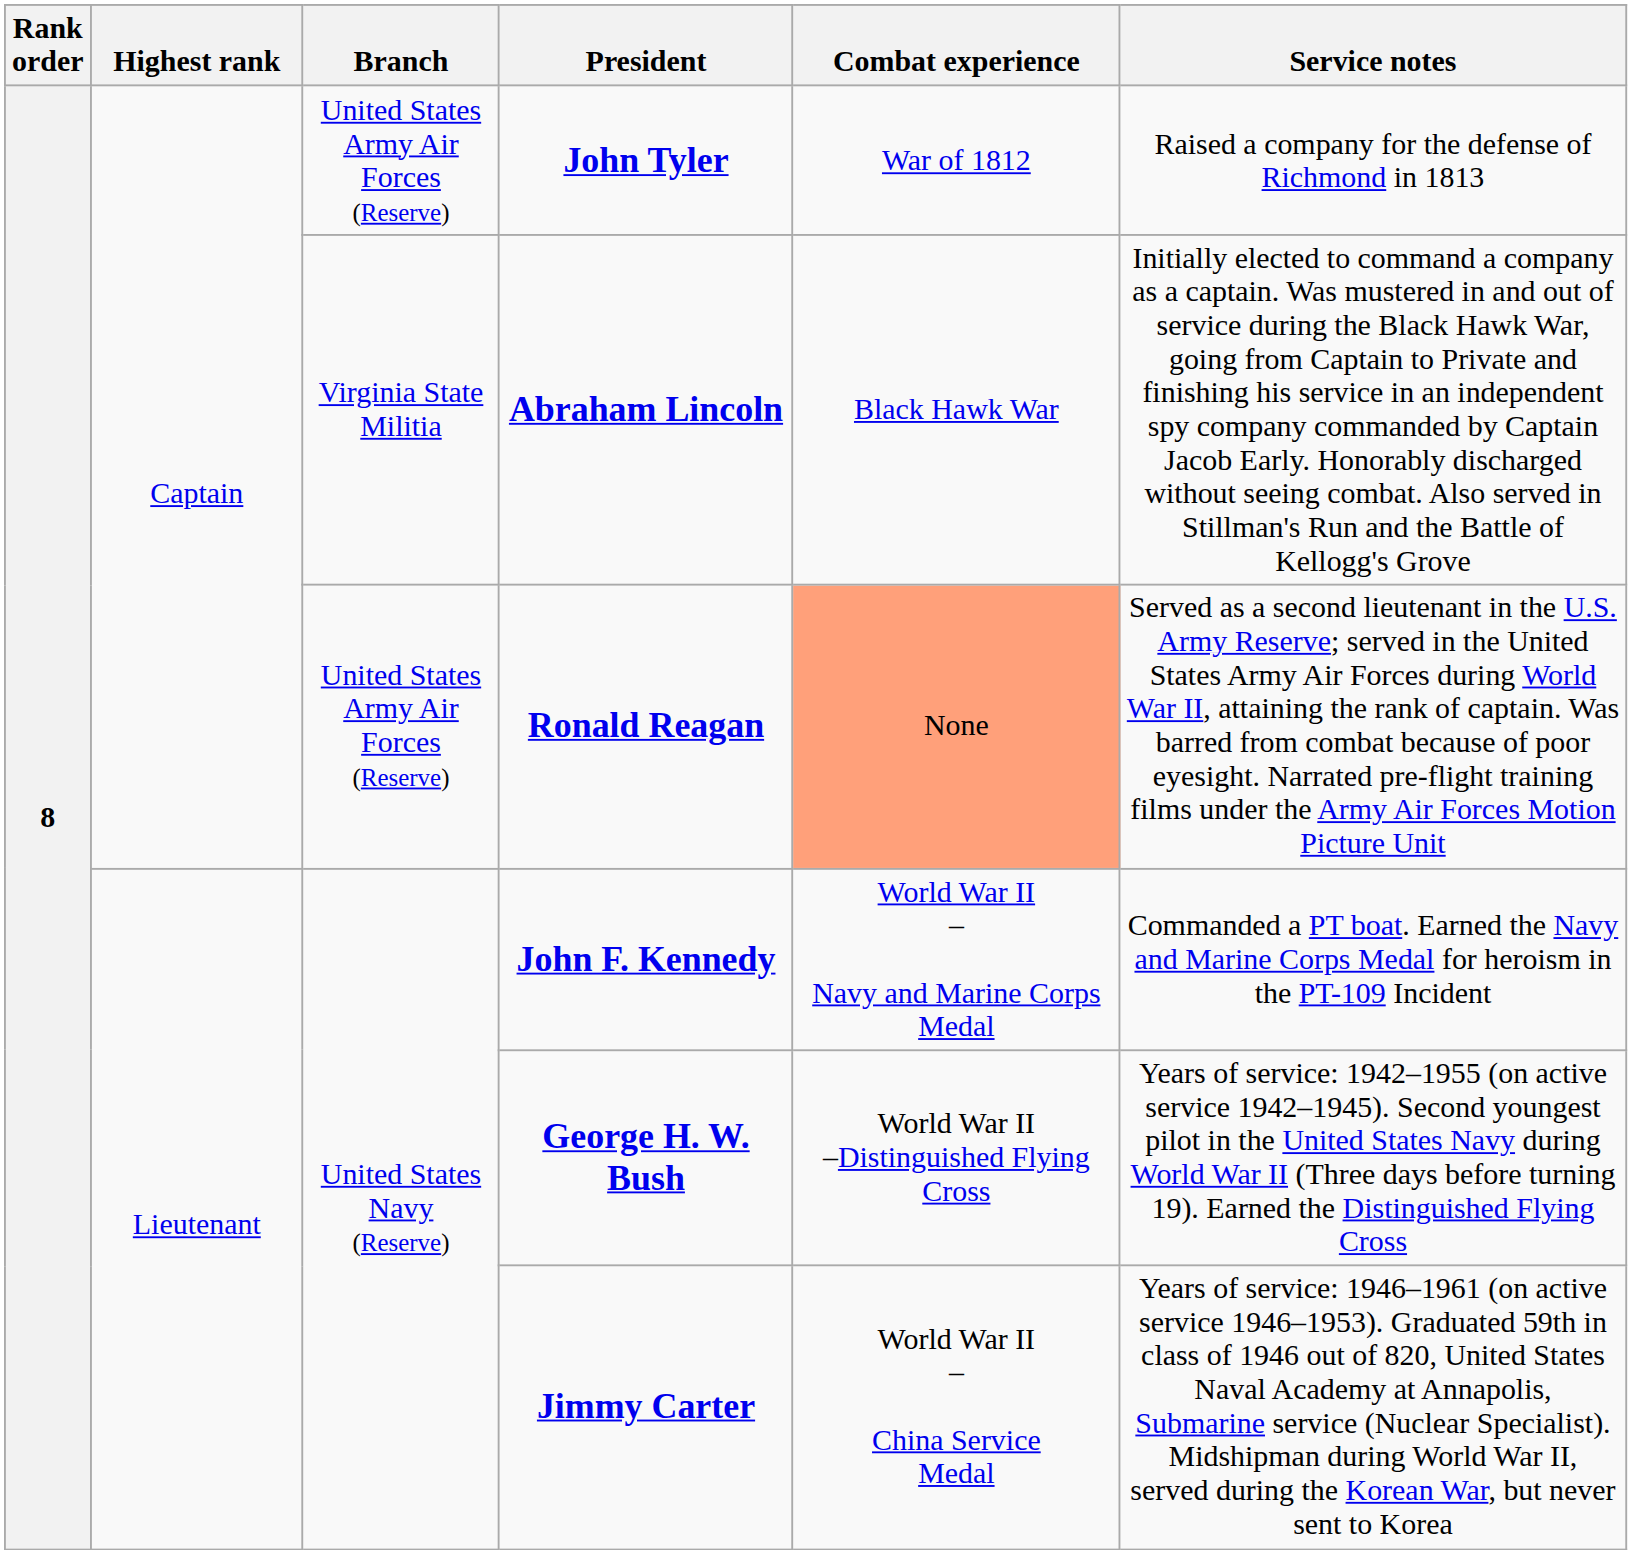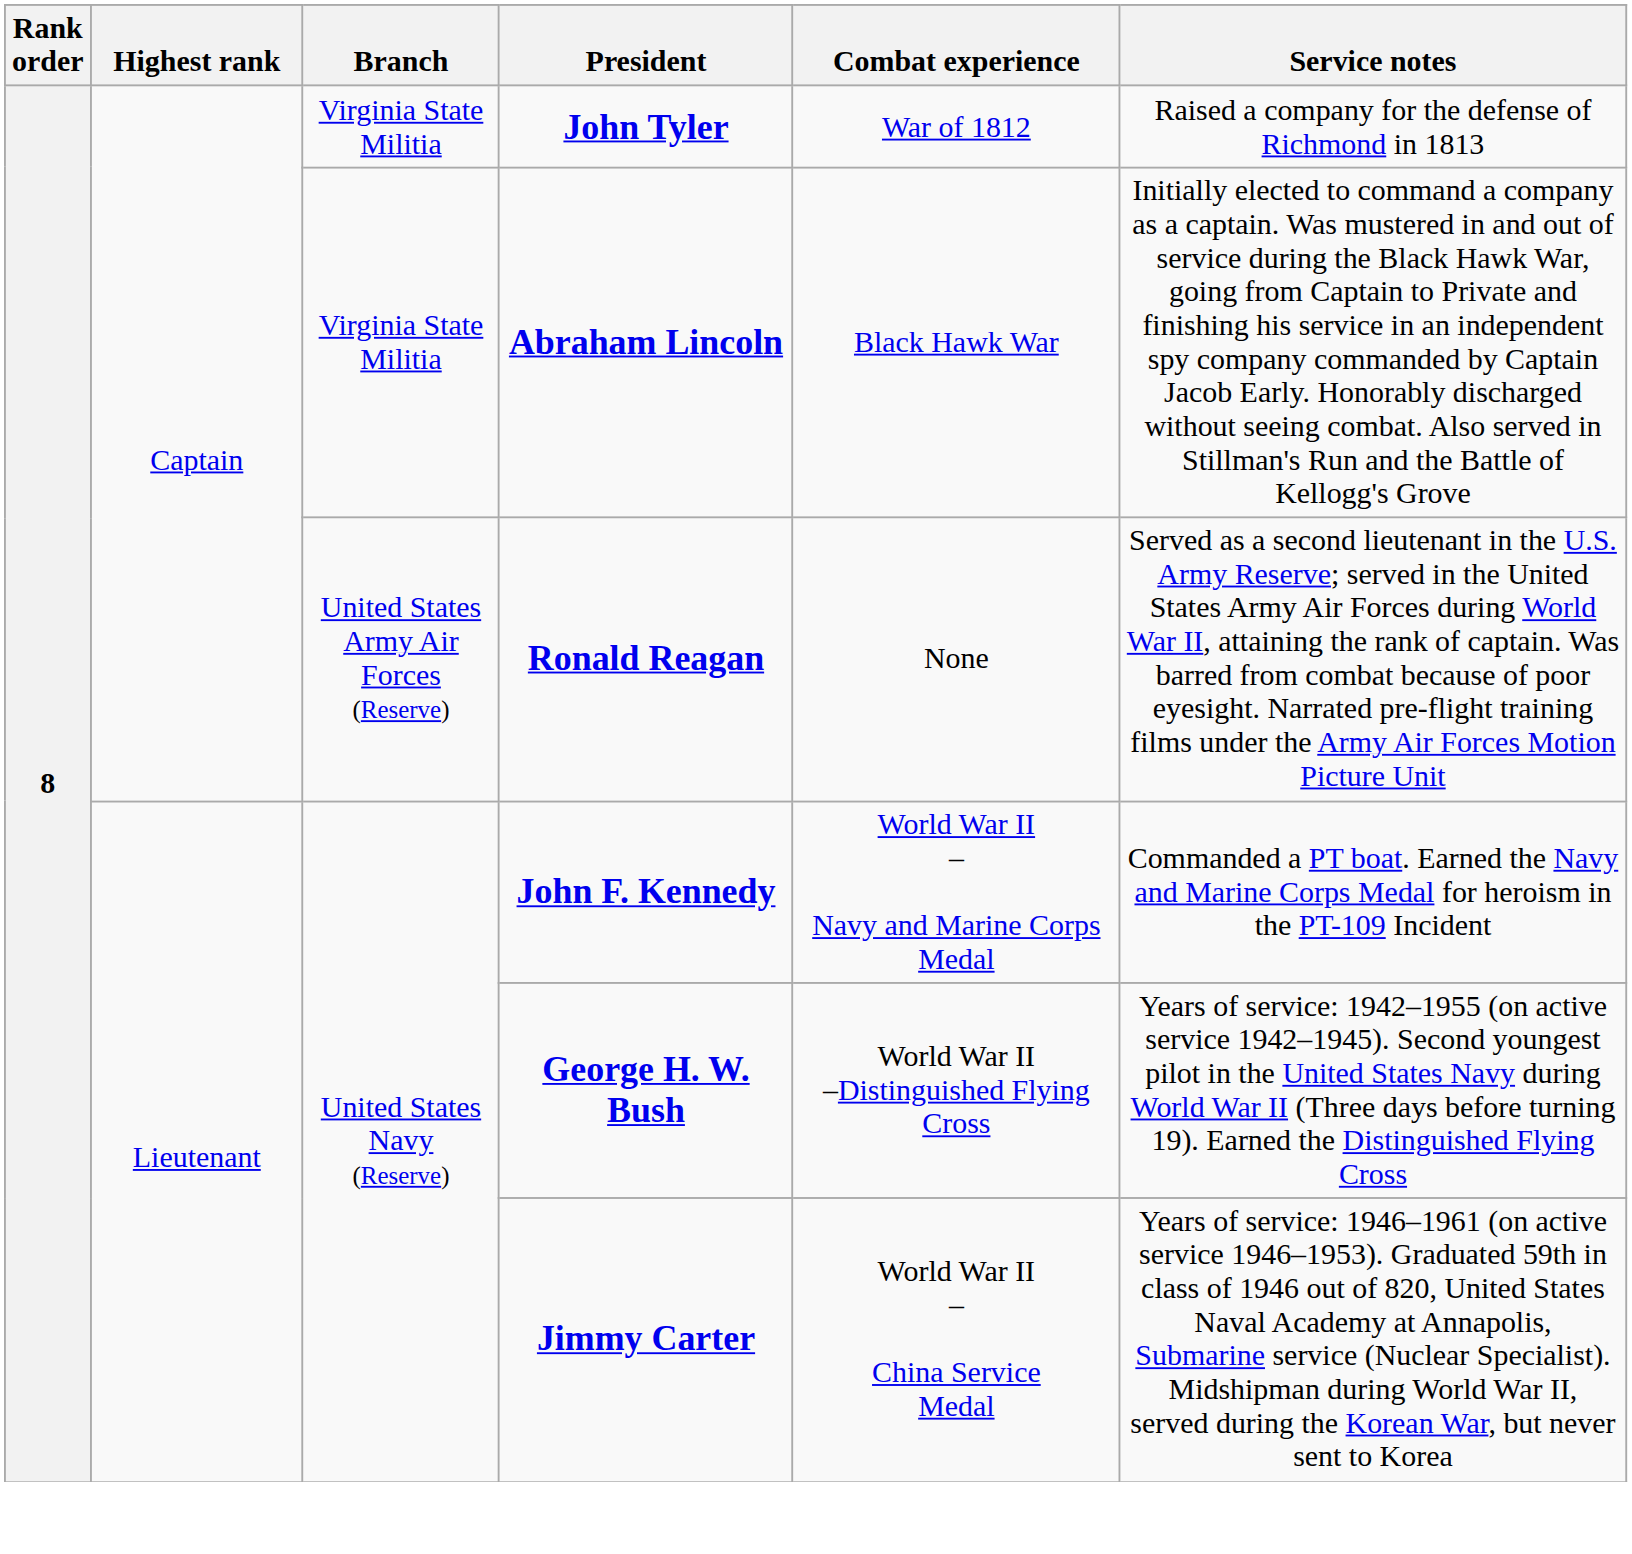John Tyler | Branch: United States Army Air Forces (Reserve) -> Virginia State Militia
Ronald Reagan | Combat experience: lightsalmon background -> no background
